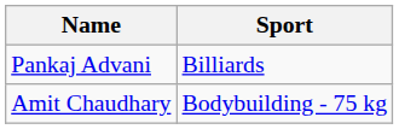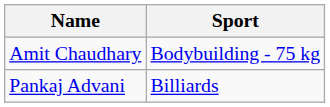rows swapped: Pankaj Advani <-> Amit Chaudhary
